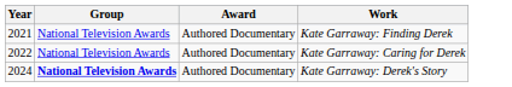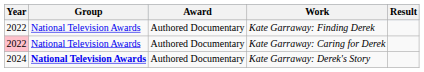+ column: Result
Kate Garraway: Finding Derek | Year: 2021 -> 2022
Kate Garraway: Caring for Derek | Year: no background -> pink background
